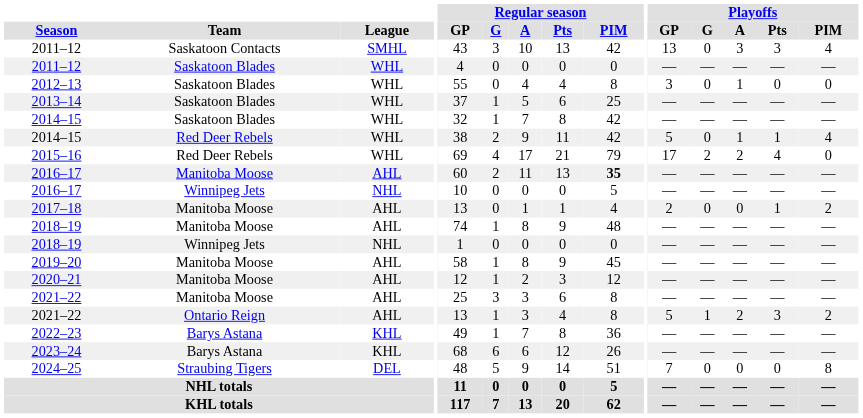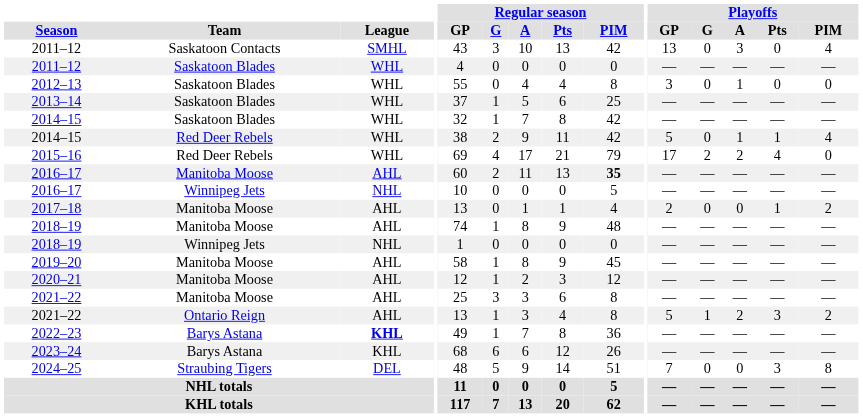2011–12 / Saskatoon Contacts | Playoffs / Pts: 3 -> 0
2022–23 | League: normal -> bold
2024–25 | Playoffs / Pts: 0 -> 3
